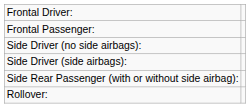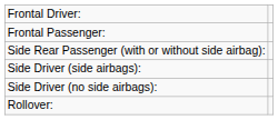rows swapped: Side Driver (no side airbags): <-> Side Rear Passenger (with or without side airbag):
